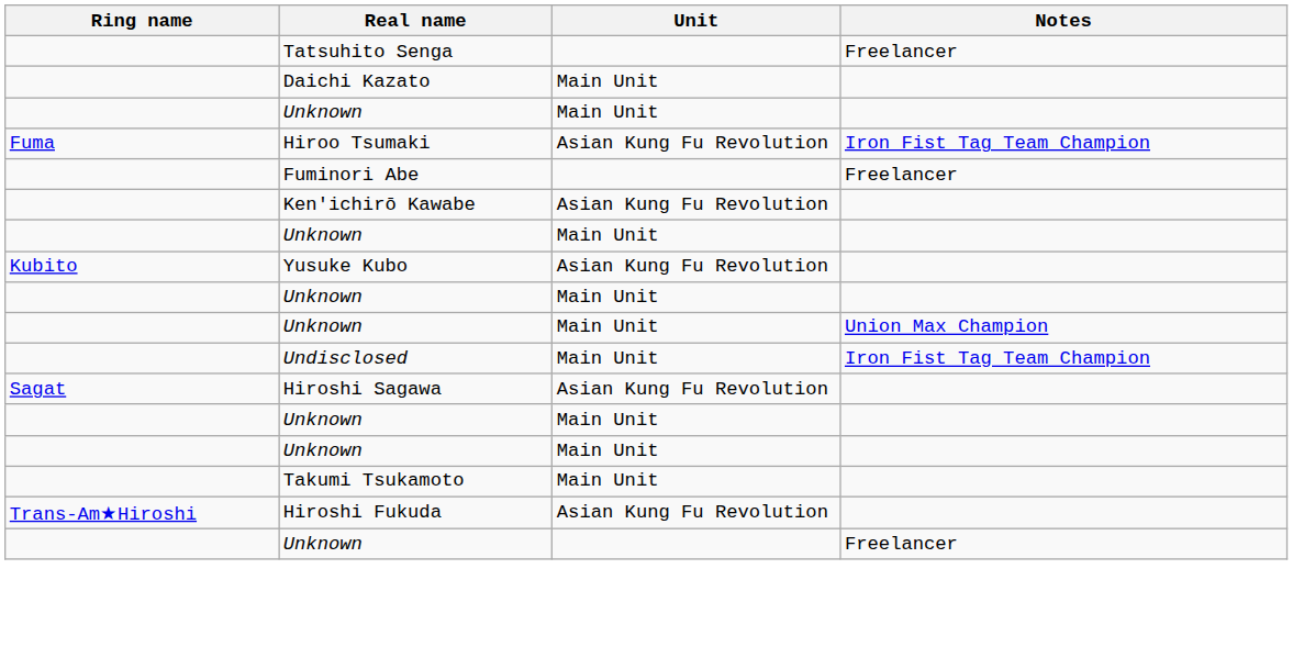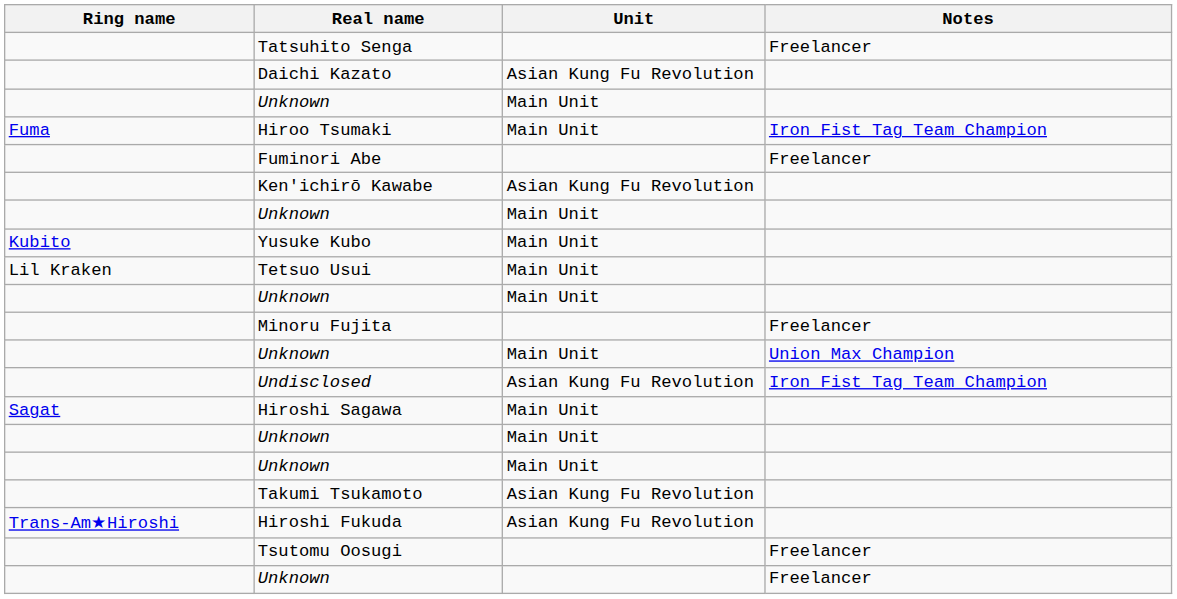Daichi Kazato | Unit: Main Unit -> Asian Kung Fu Revolution
Hiroo Tsumaki | Unit: Asian Kung Fu Revolution -> Main Unit
Yusuke Kubo | Unit: Asian Kung Fu Revolution -> Main Unit
+ row: Lil Kraken | Tetsuo Usui | Main Unit
+ row: Minoru Fujita | Freelancer
Undisclosed | Unit: Main Unit -> Asian Kung Fu Revolution
Hiroshi Sagawa | Unit: Asian Kung Fu Revolution -> Main Unit
Takumi Tsukamoto | Unit: Main Unit -> Asian Kung Fu Revolution
+ row: Tsutomu Oosugi | Freelancer
